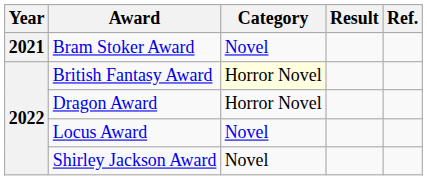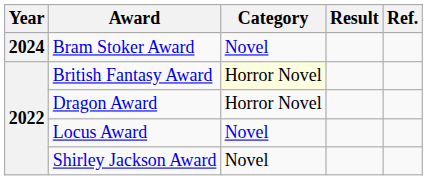Bram Stoker Award | Year: 2021 -> 2024
